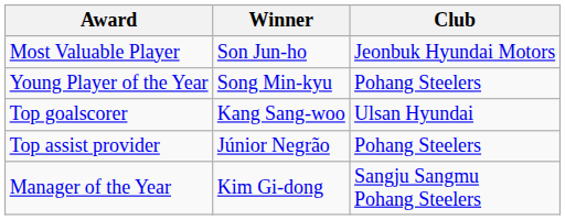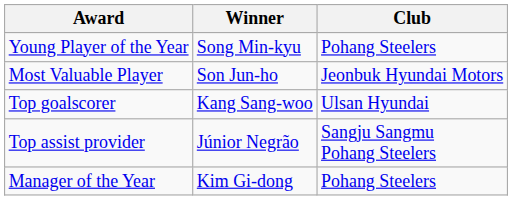rows swapped: Most Valuable Player <-> Young Player of the Year
Top assist provider | Club: Pohang Steelers -> Sangju Sangmu Pohang Steelers
Manager of the Year | Club: Sangju Sangmu Pohang Steelers -> Pohang Steelers
